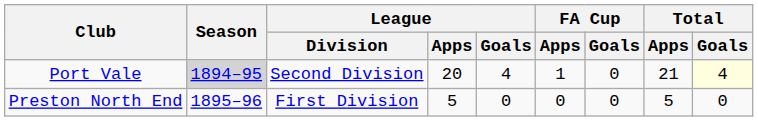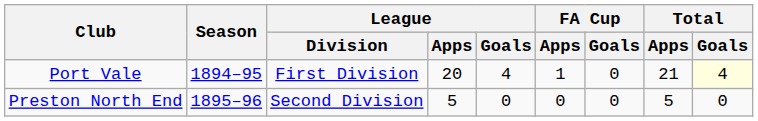Port Vale | Season: lightgrey background -> no background
Port Vale | League / Division: Second Division -> First Division
Preston North End | League / Division: First Division -> Second Division
